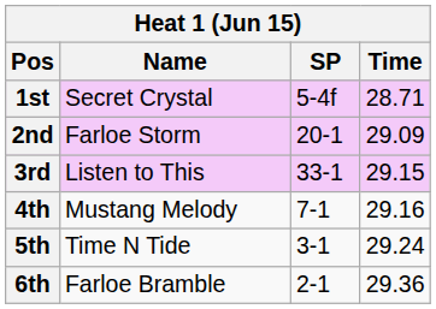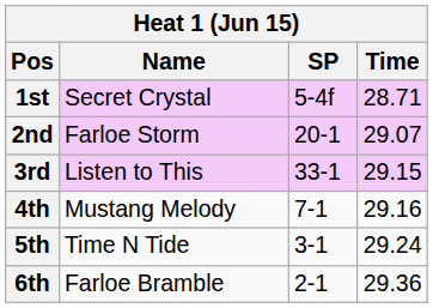2nd | Time: 29.09 -> 29.07
